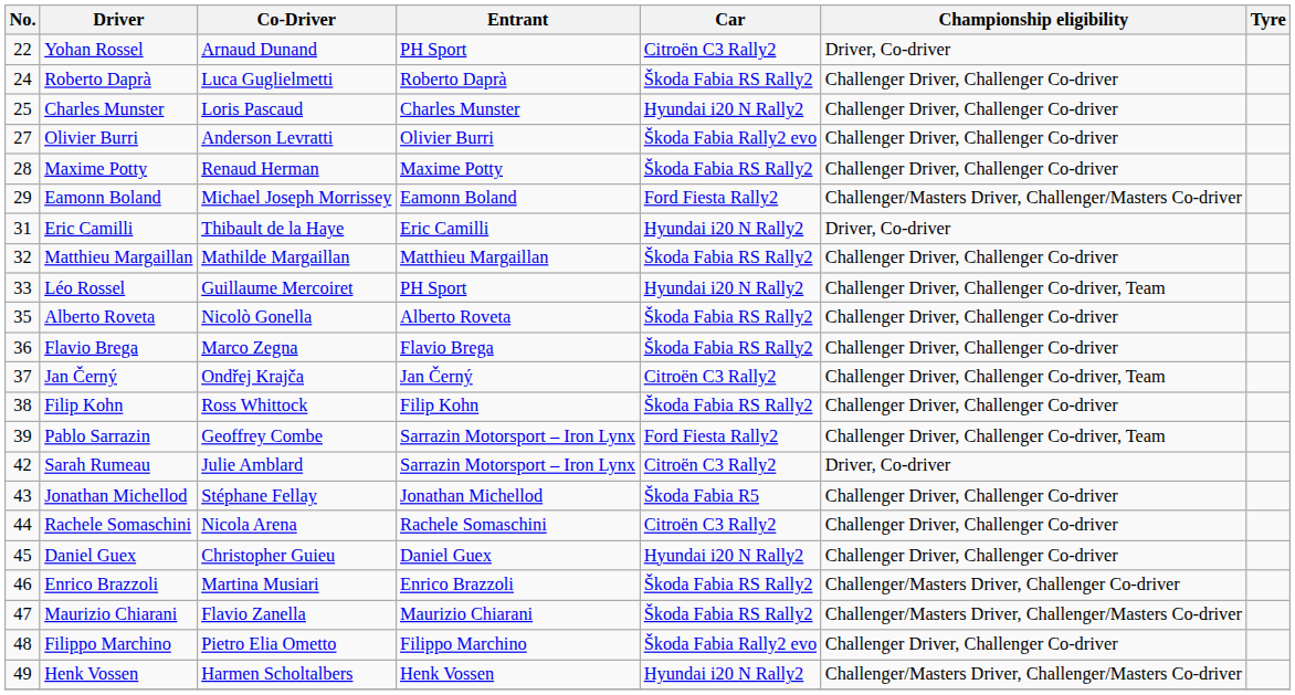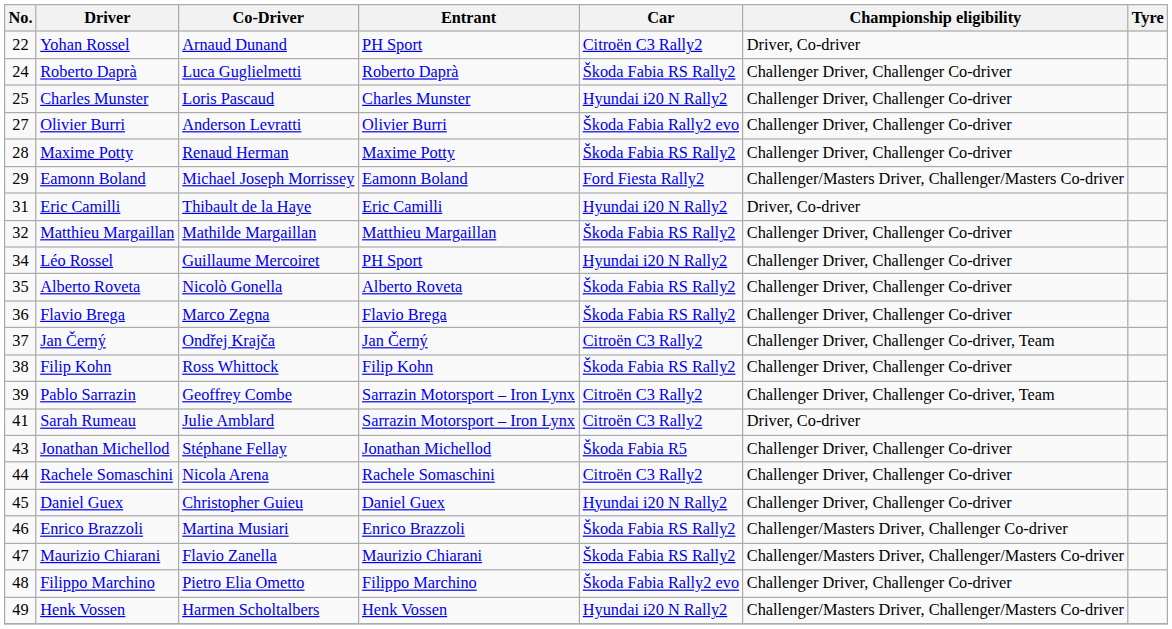Léo Rossel | No.: 33 -> 34
Léo Rossel | Championship eligibility: Challenger Driver, Challenger Co-driver, Team -> Challenger Driver, Challenger Co-driver
Pablo Sarrazin | Car: Ford Fiesta Rally2 -> Citroën C3 Rally2
Sarah Rumeau | No.: 42 -> 41
